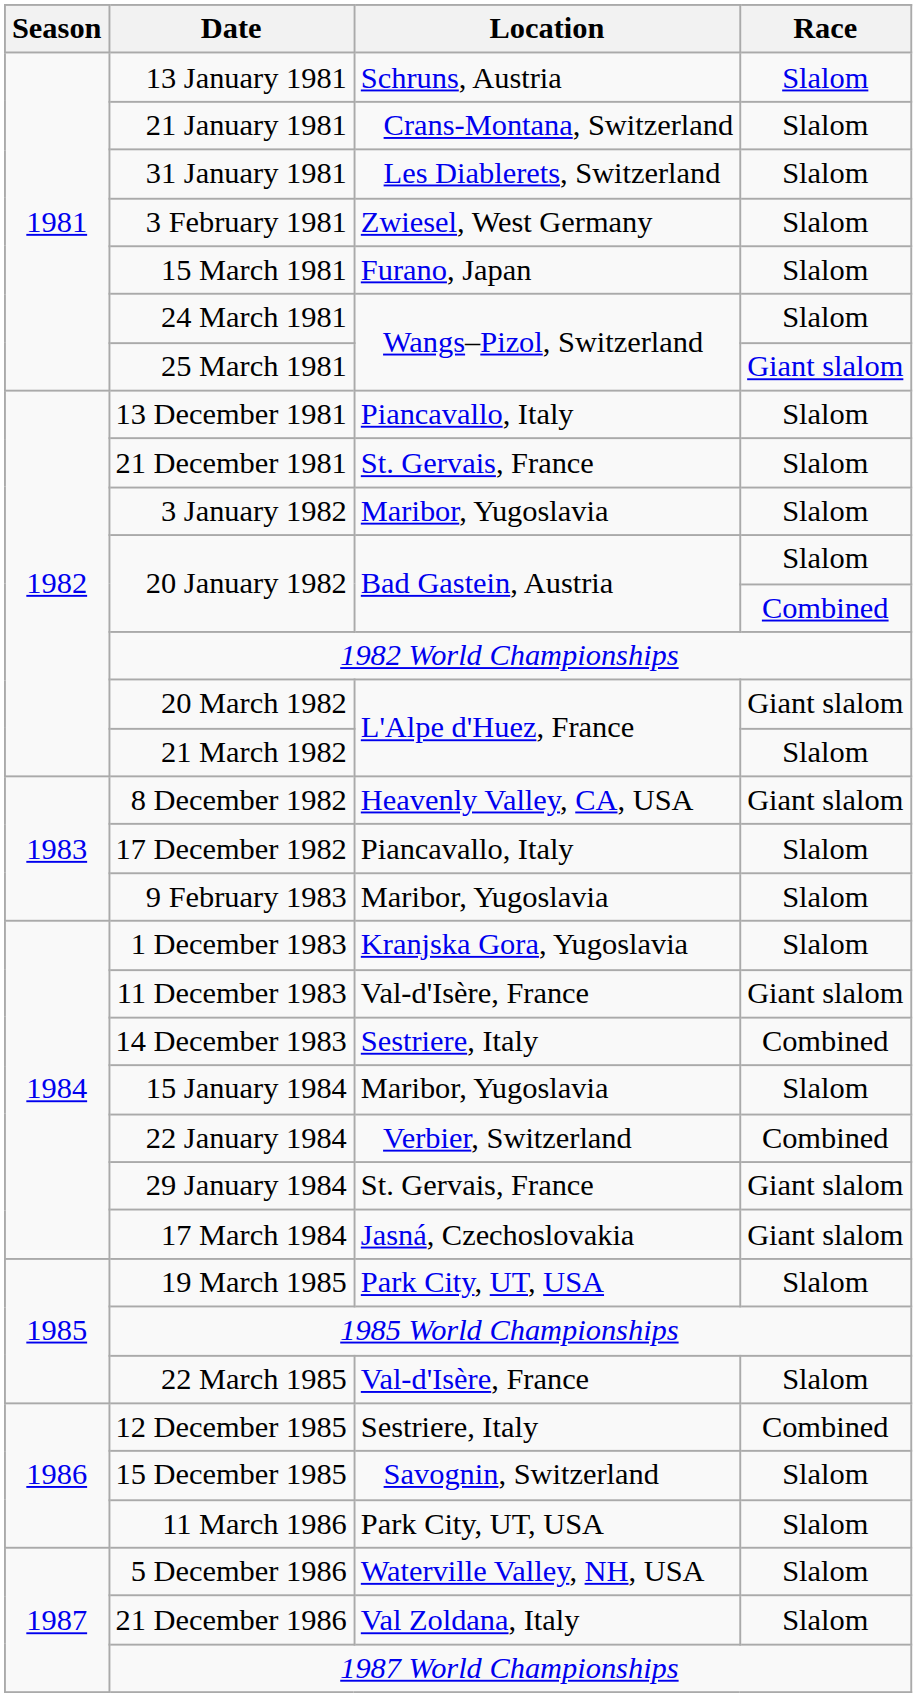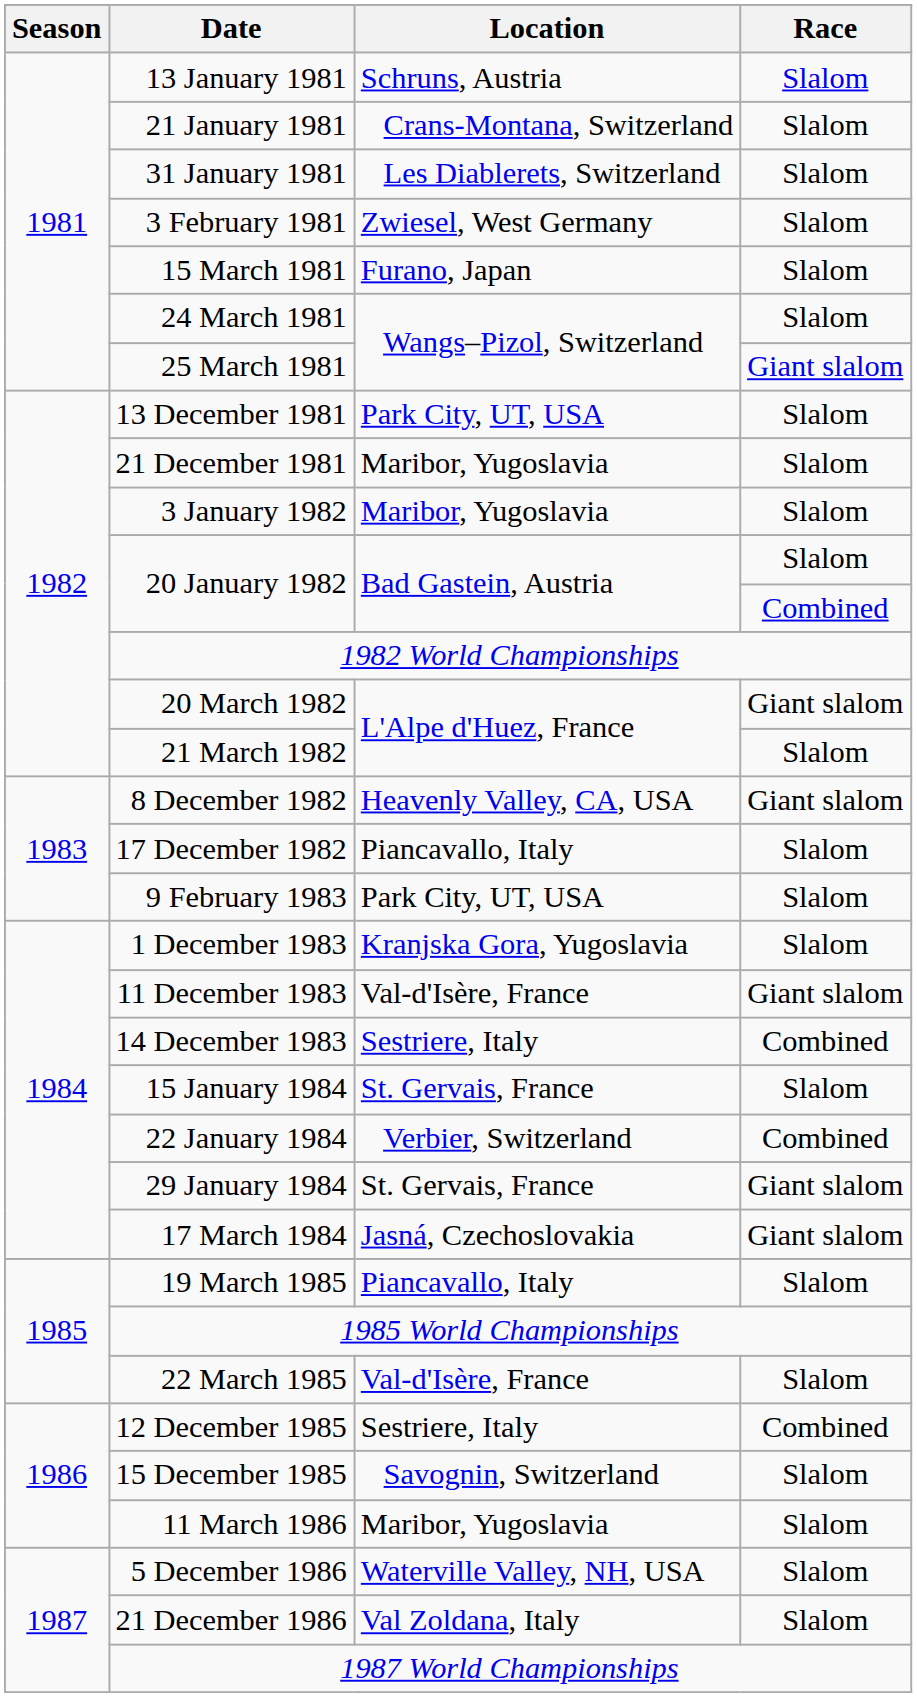13 December 1981 | Location: Piancavallo, Italy -> Park City, UT, USA
21 December 1981 | Location: St. Gervais, France -> Maribor, Yugoslavia
9 February 1983 | Location: Maribor, Yugoslavia -> Park City, UT, USA
15 January 1984 | Location: Maribor, Yugoslavia -> St. Gervais, France
19 March 1985 | Location: Park City, UT, USA -> Piancavallo, Italy
11 March 1986 | Location: Park City, UT, USA -> Maribor, Yugoslavia
